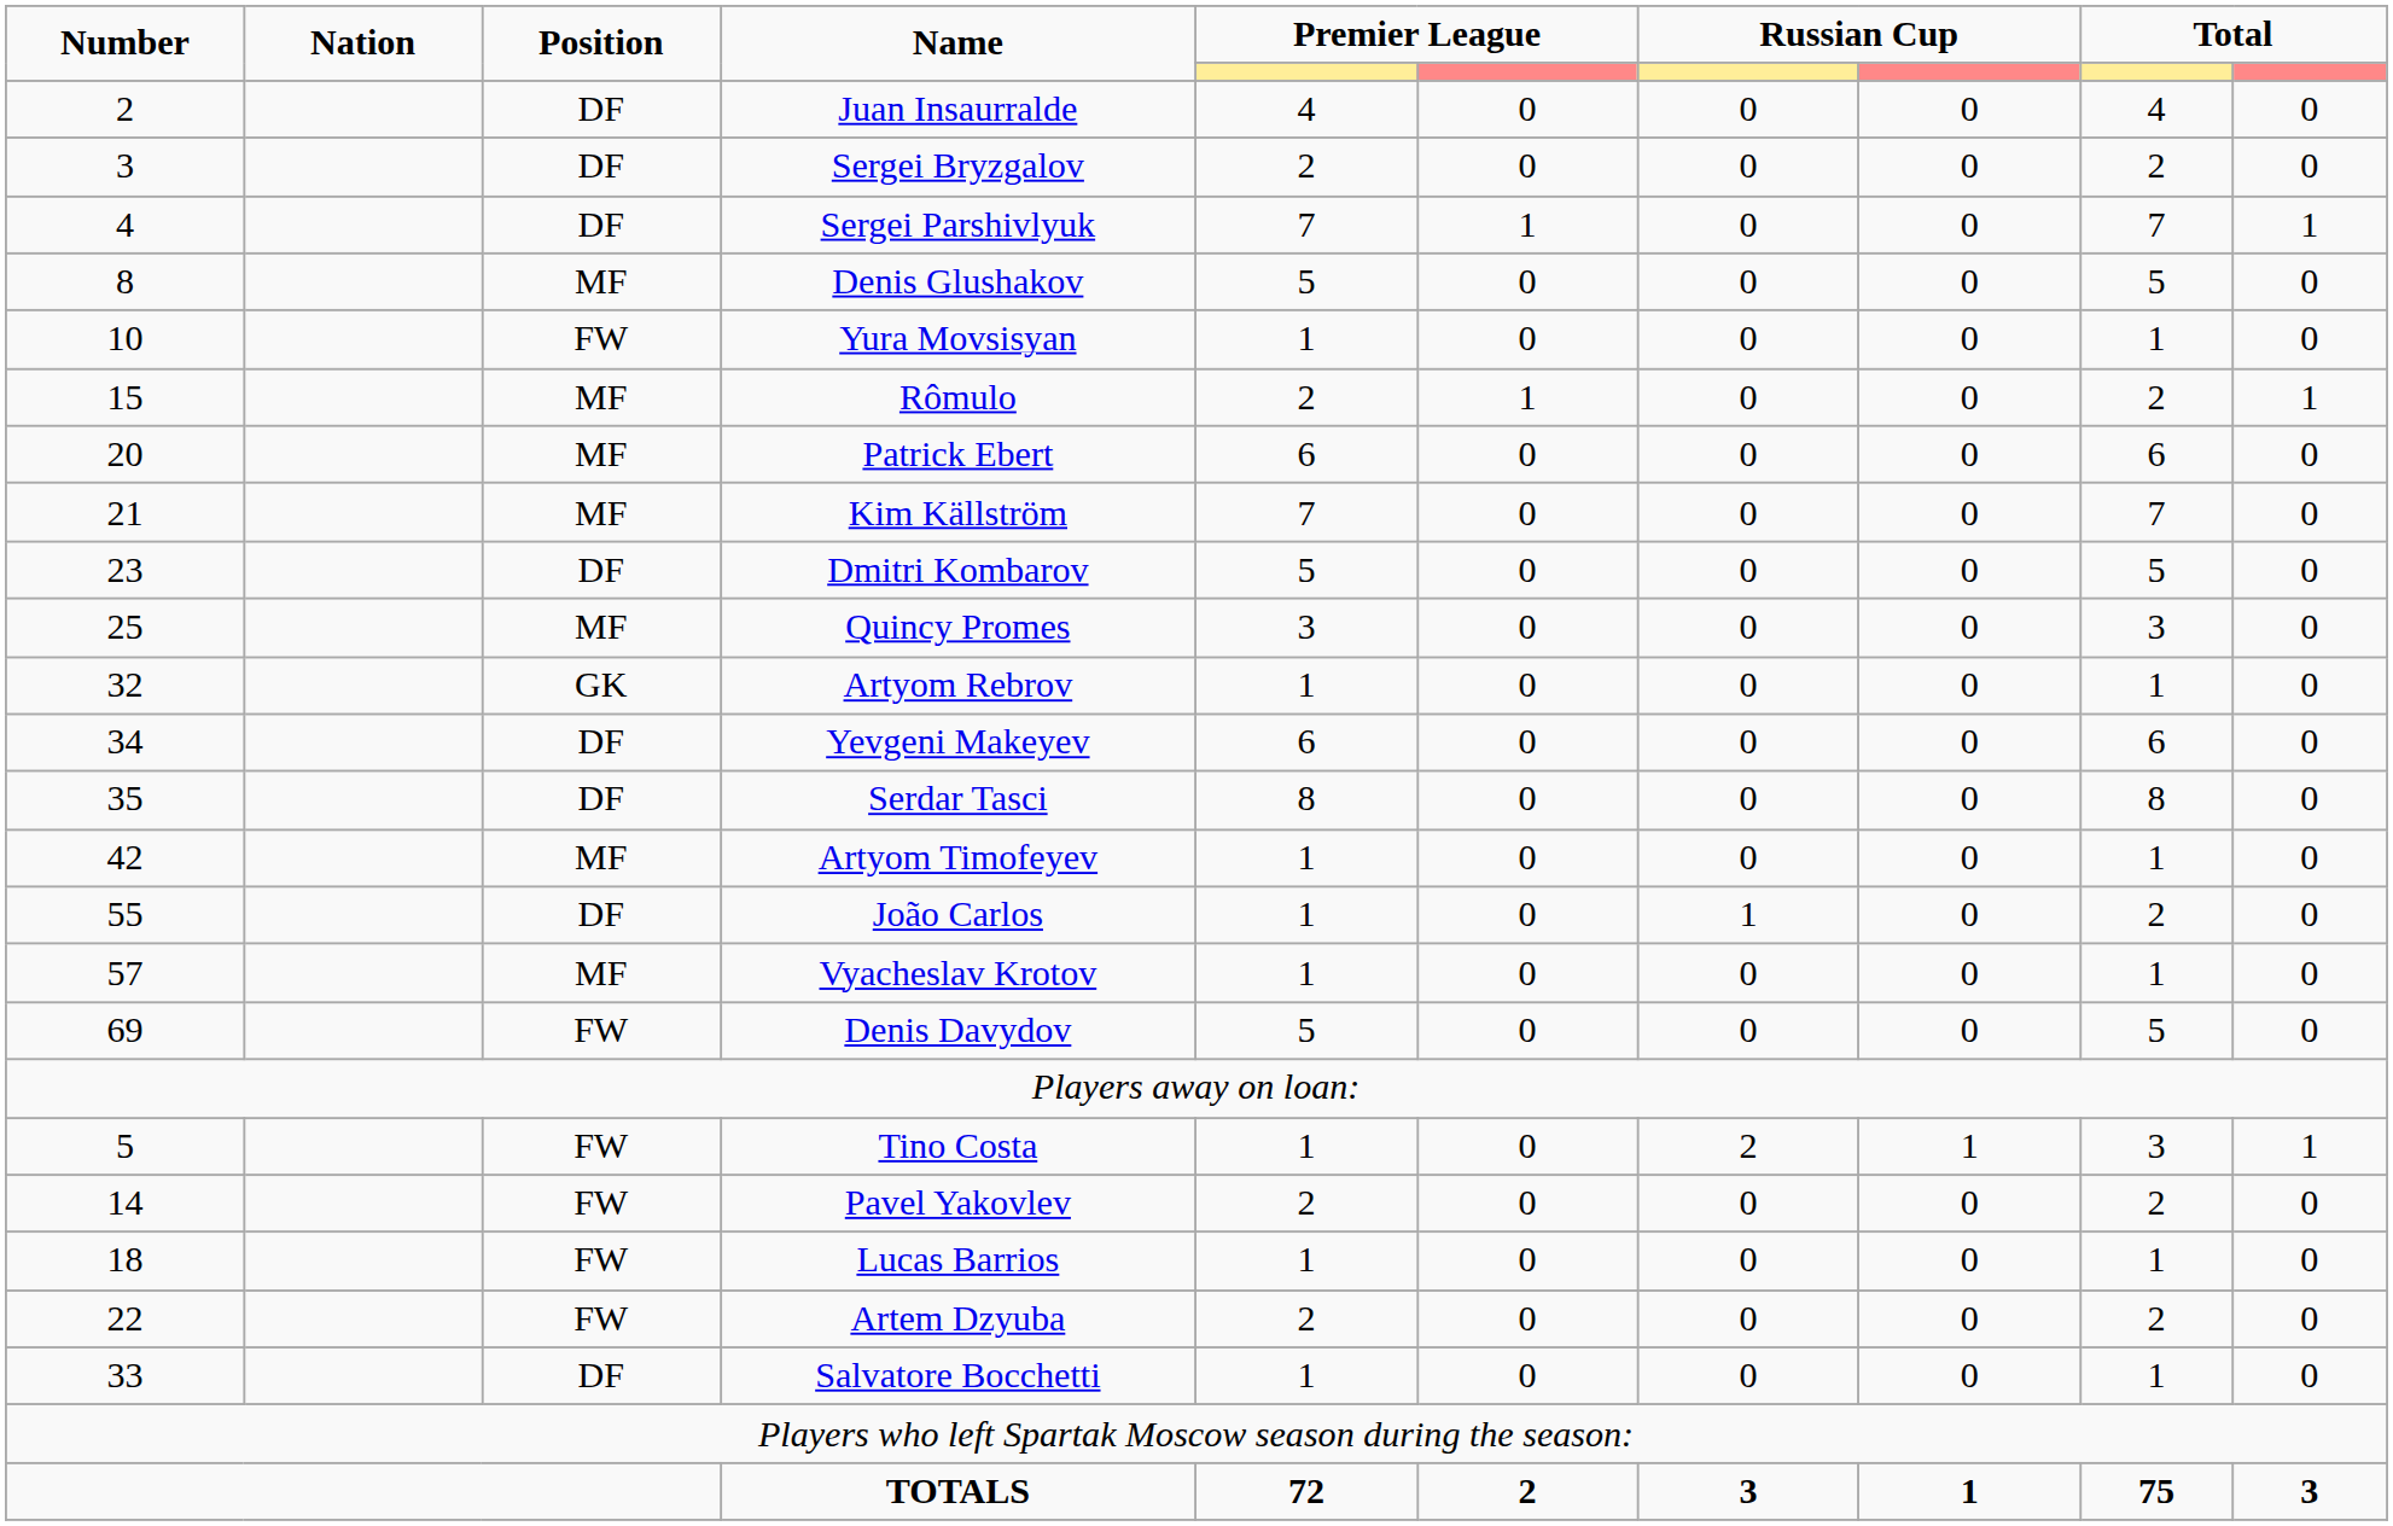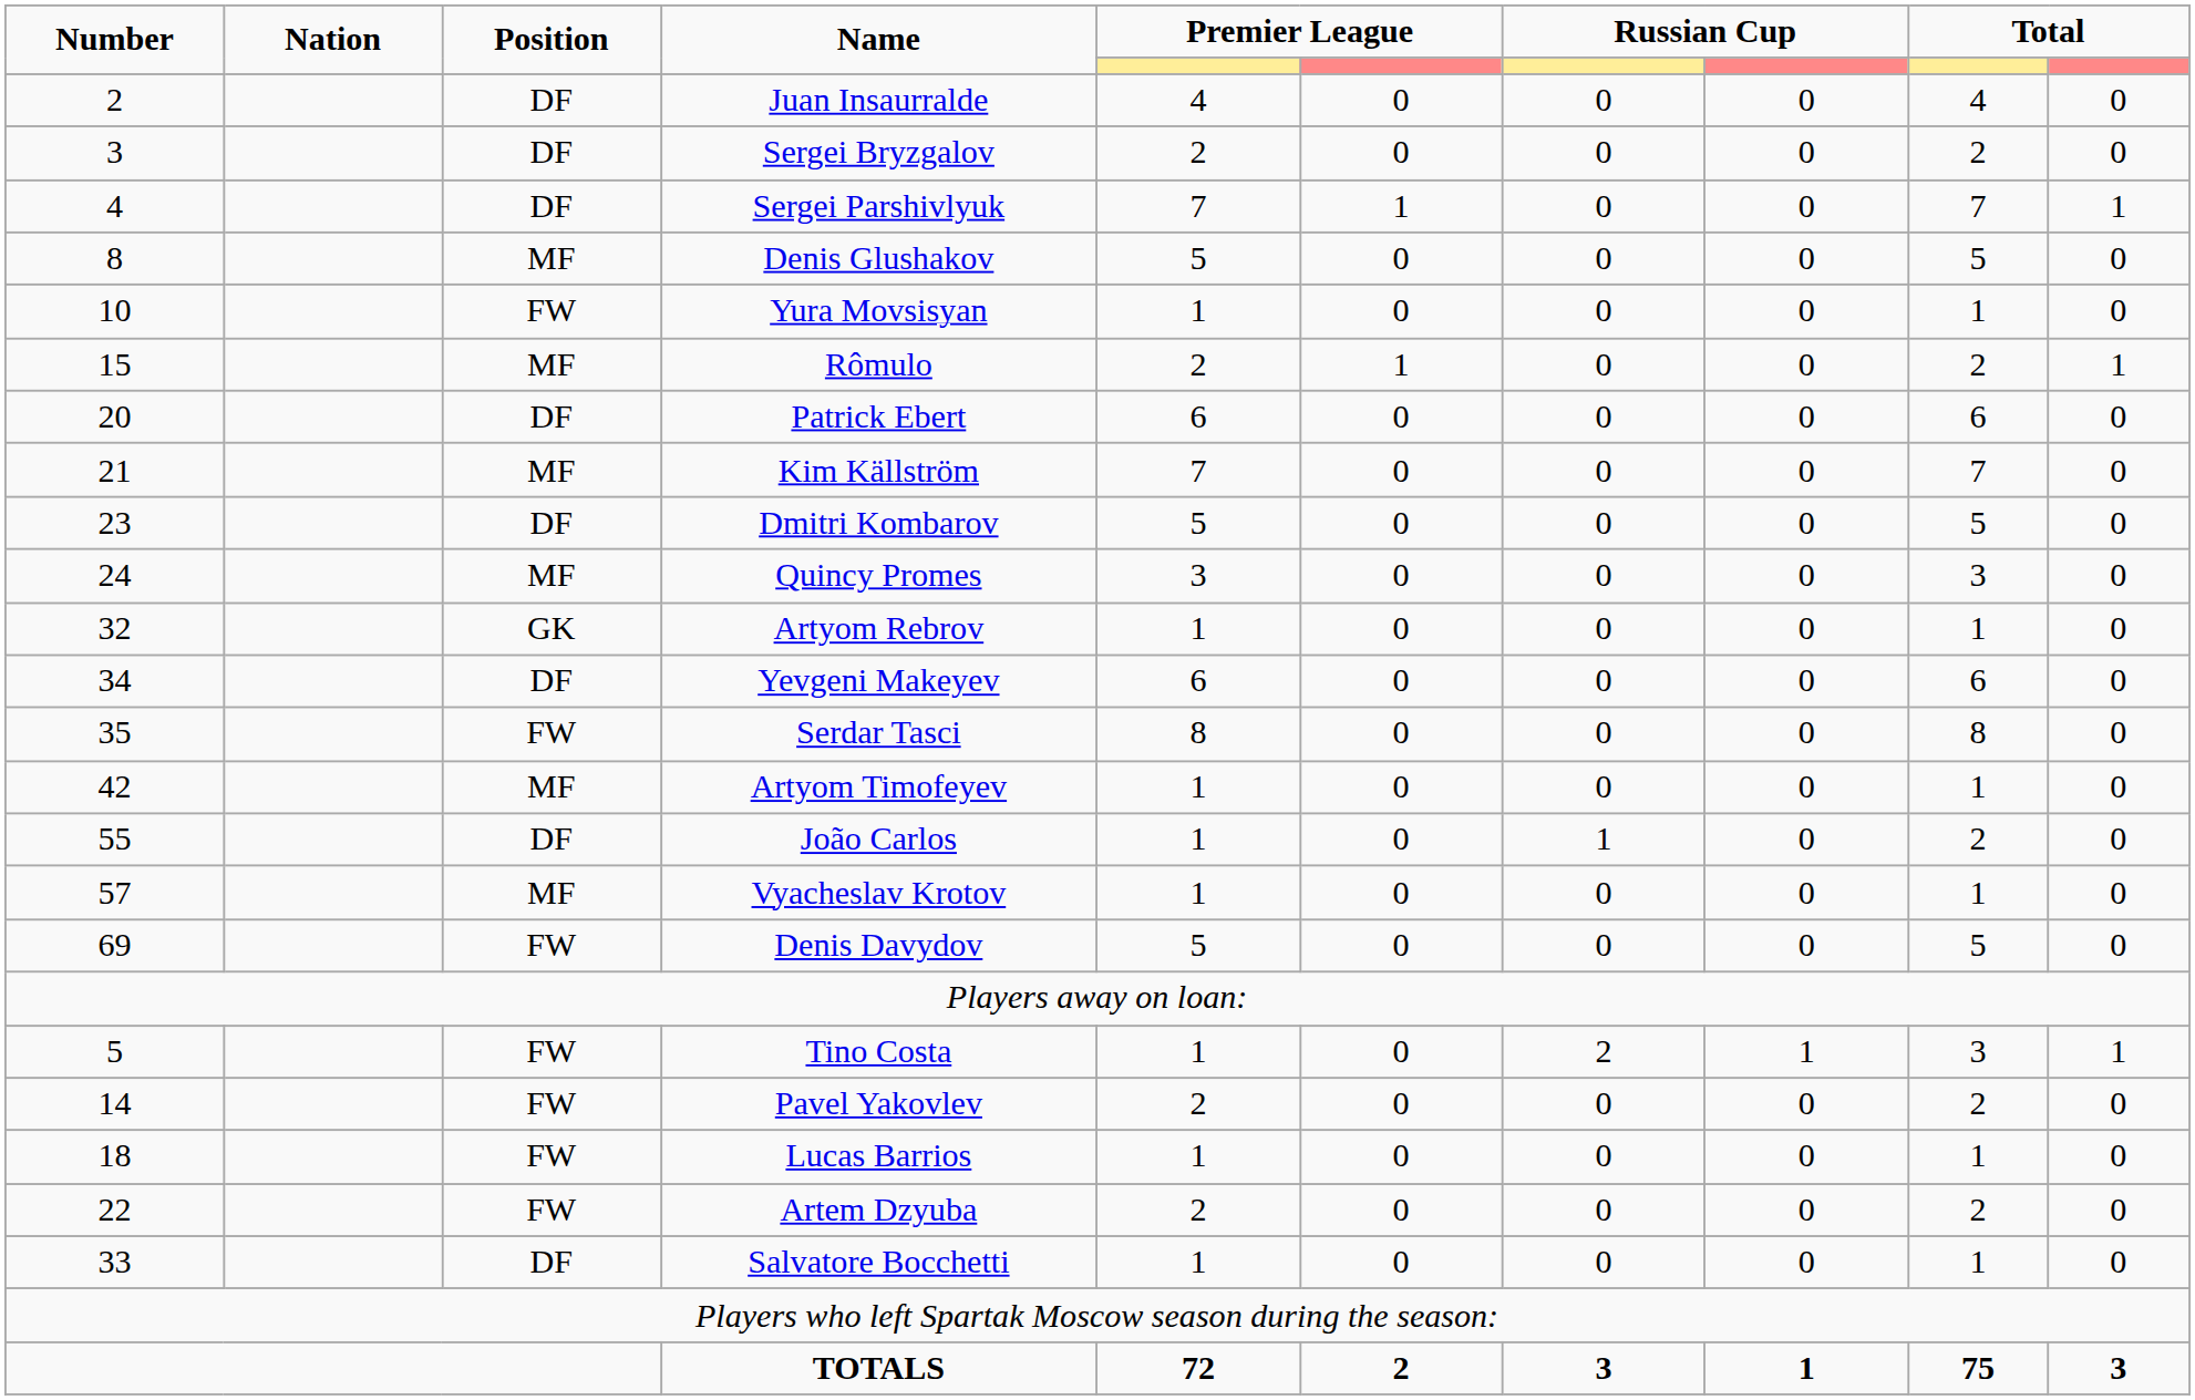Patrick Ebert | Position: MF -> DF
Quincy Promes | Number: 25 -> 24
Serdar Tasci | Position: DF -> FW
